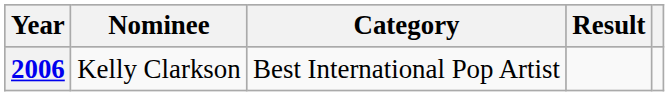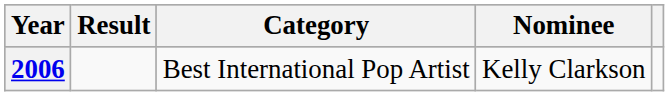columns swapped: Nominee <-> Result
